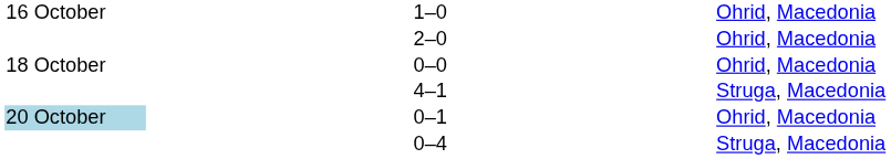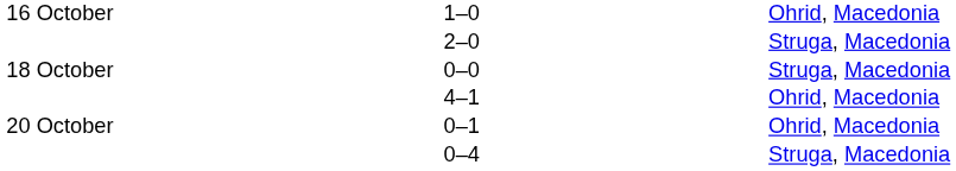2–0 | column 5: Ohrid, Macedonia -> Struga, Macedonia
0–0 | column 5: Ohrid, Macedonia -> Struga, Macedonia
4–1 | column 5: Struga, Macedonia -> Ohrid, Macedonia
0–1 | column 1: lightblue background -> no background
